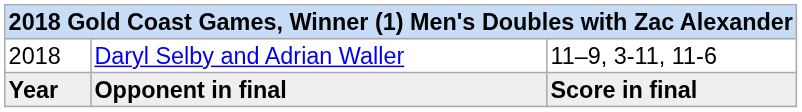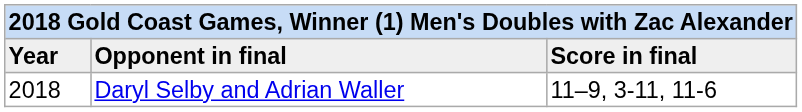rows swapped: Year <-> 2018
